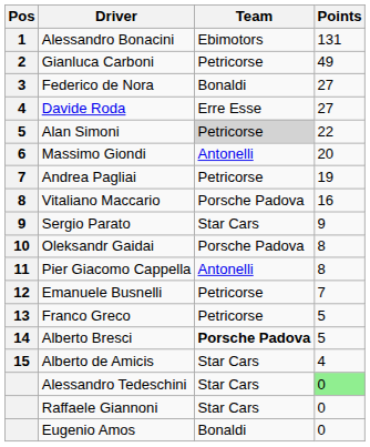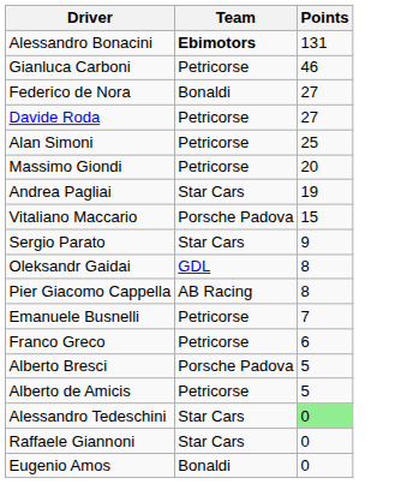- column: Pos | 1 | 2 | 3 | 4 | 5 | 6 | 7 | 8 | 9 | 10 | 11 | 12 | 13 | 14 | 15
Alessandro Bonacini | Team: normal -> bold
Gianluca Carboni | Points: 49 -> 46
Davide Roda | Team: Erre Esse -> Petricorse
Alan Simoni | Team: lightgrey background -> no background
Alan Simoni | Points: 22 -> 25
Massimo Giondi | Team: Antonelli -> Petricorse
Andrea Pagliai | Team: Petricorse -> Star Cars
Vitaliano Maccario | Points: 16 -> 15
Oleksandr Gaidai | Team: Porsche Padova -> GDL
Pier Giacomo Cappella | Team: Antonelli -> AB Racing
Franco Greco | Points: 5 -> 6
Alberto Bresci | Team: bold -> normal
Alberto de Amicis | Team: Star Cars -> Petricorse
Alberto de Amicis | Points: 4 -> 5
